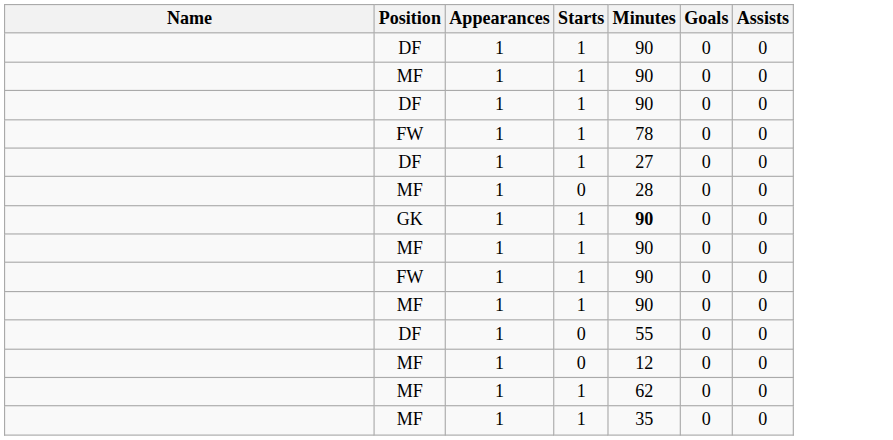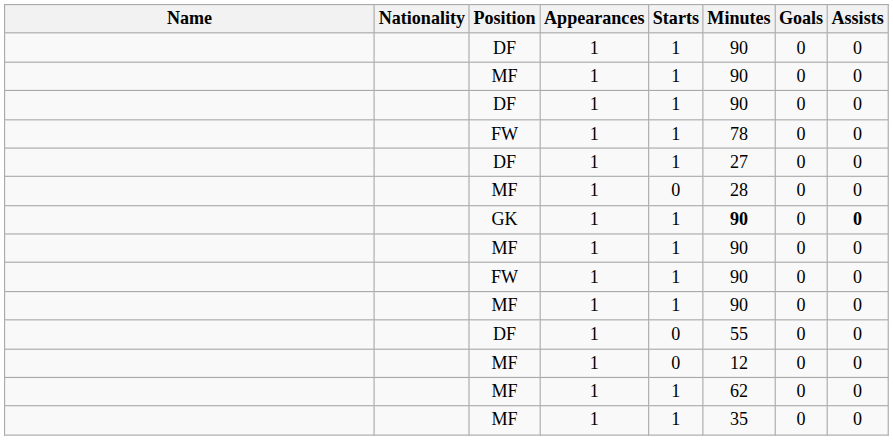+ column: Nationality
GK | Assists: normal -> bold
